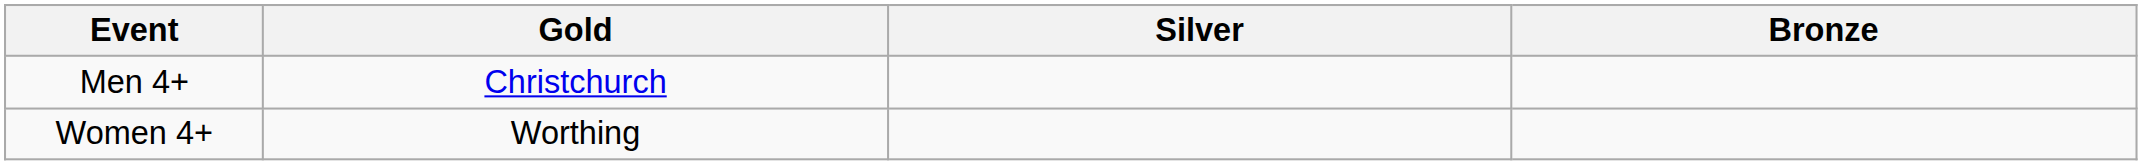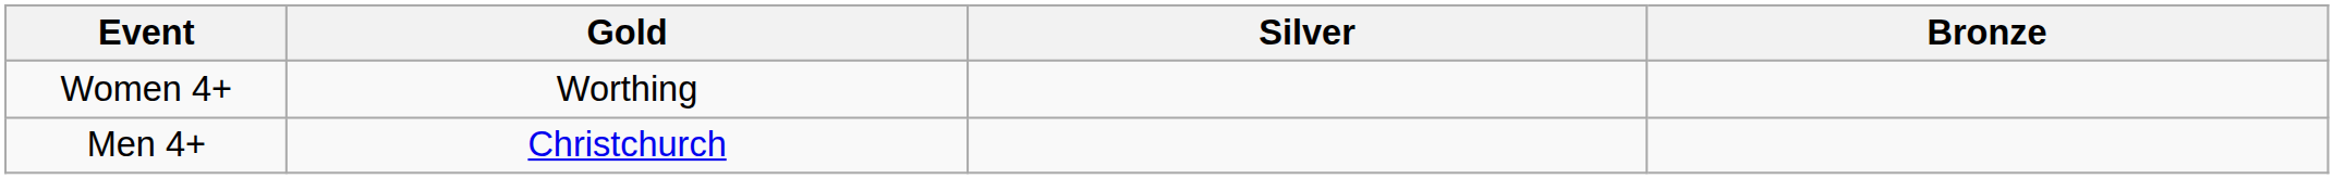rows swapped: Men 4+ <-> Women 4+
